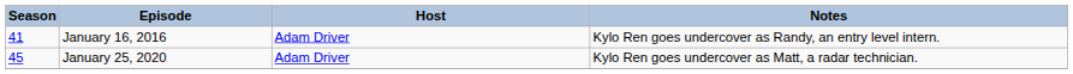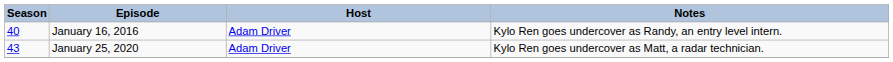January 16, 2016 | Season: 41 -> 40
January 25, 2020 | Season: 45 -> 43
